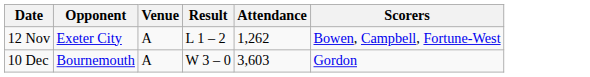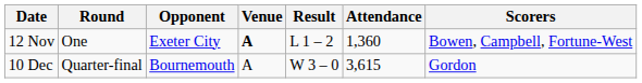+ column: Round | One | Quarter-final
12 Nov | Venue: normal -> bold
12 Nov | Attendance: 1,262 -> 1,360
10 Dec | Attendance: 3,603 -> 3,615
